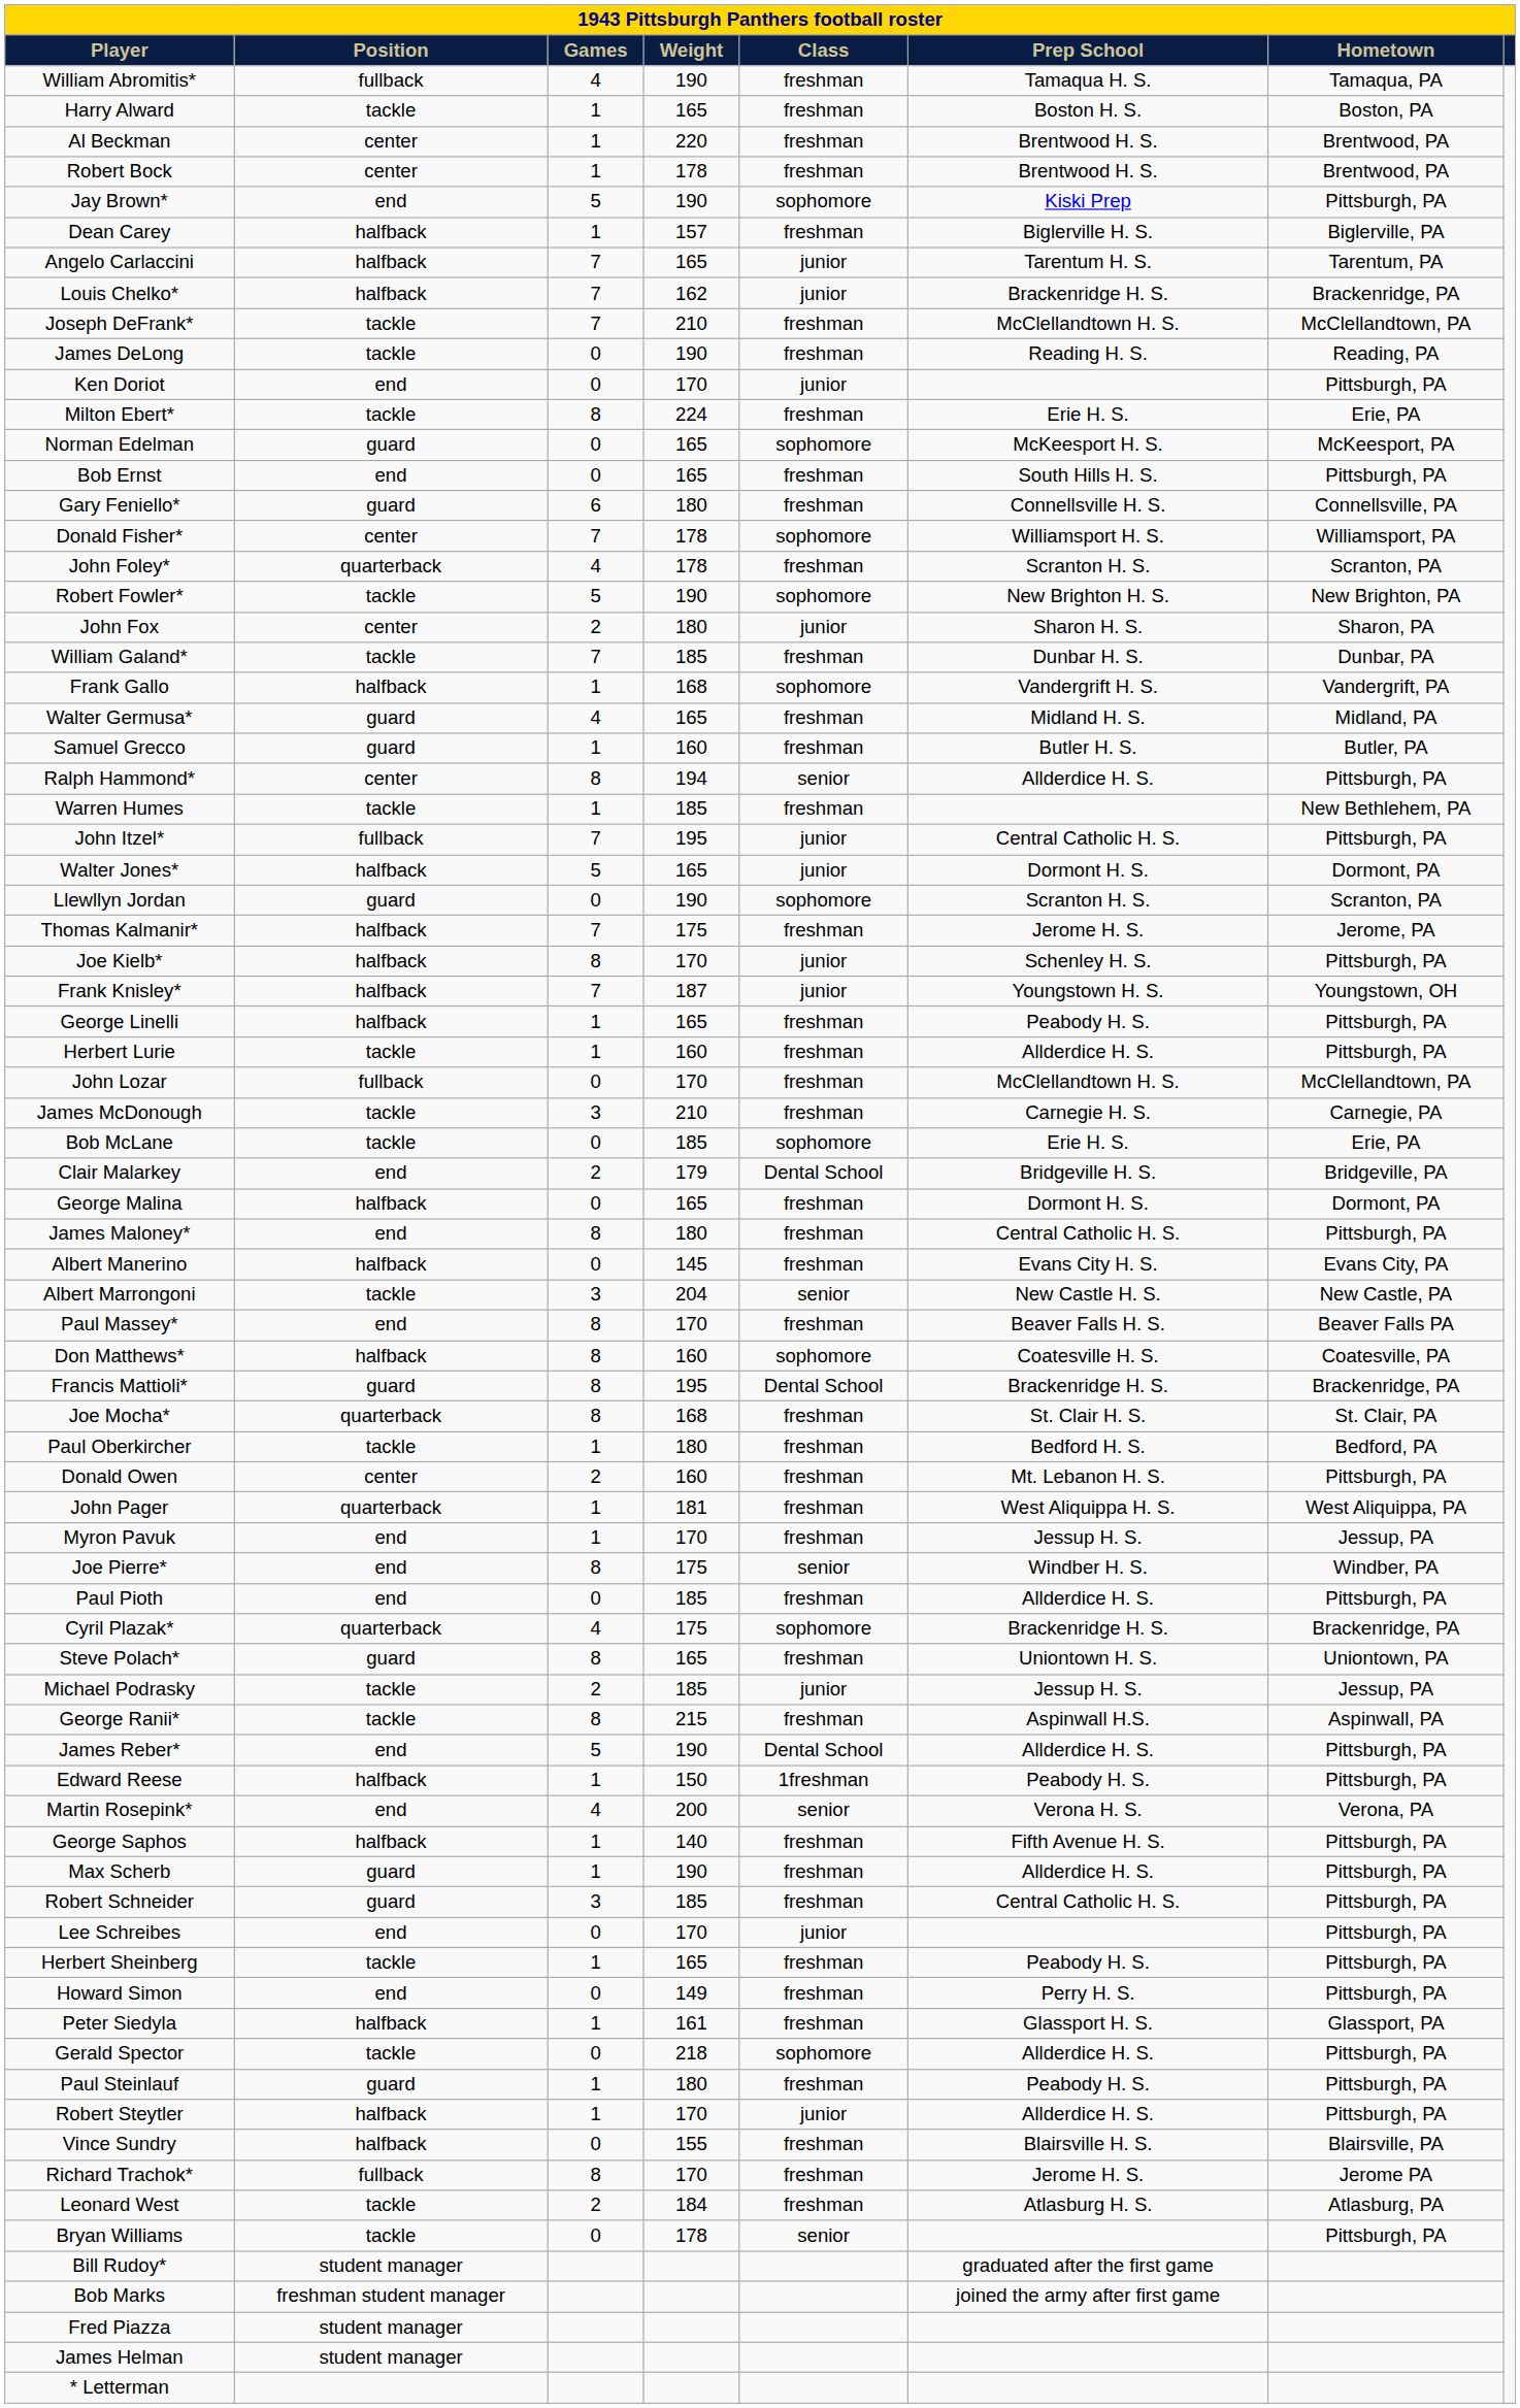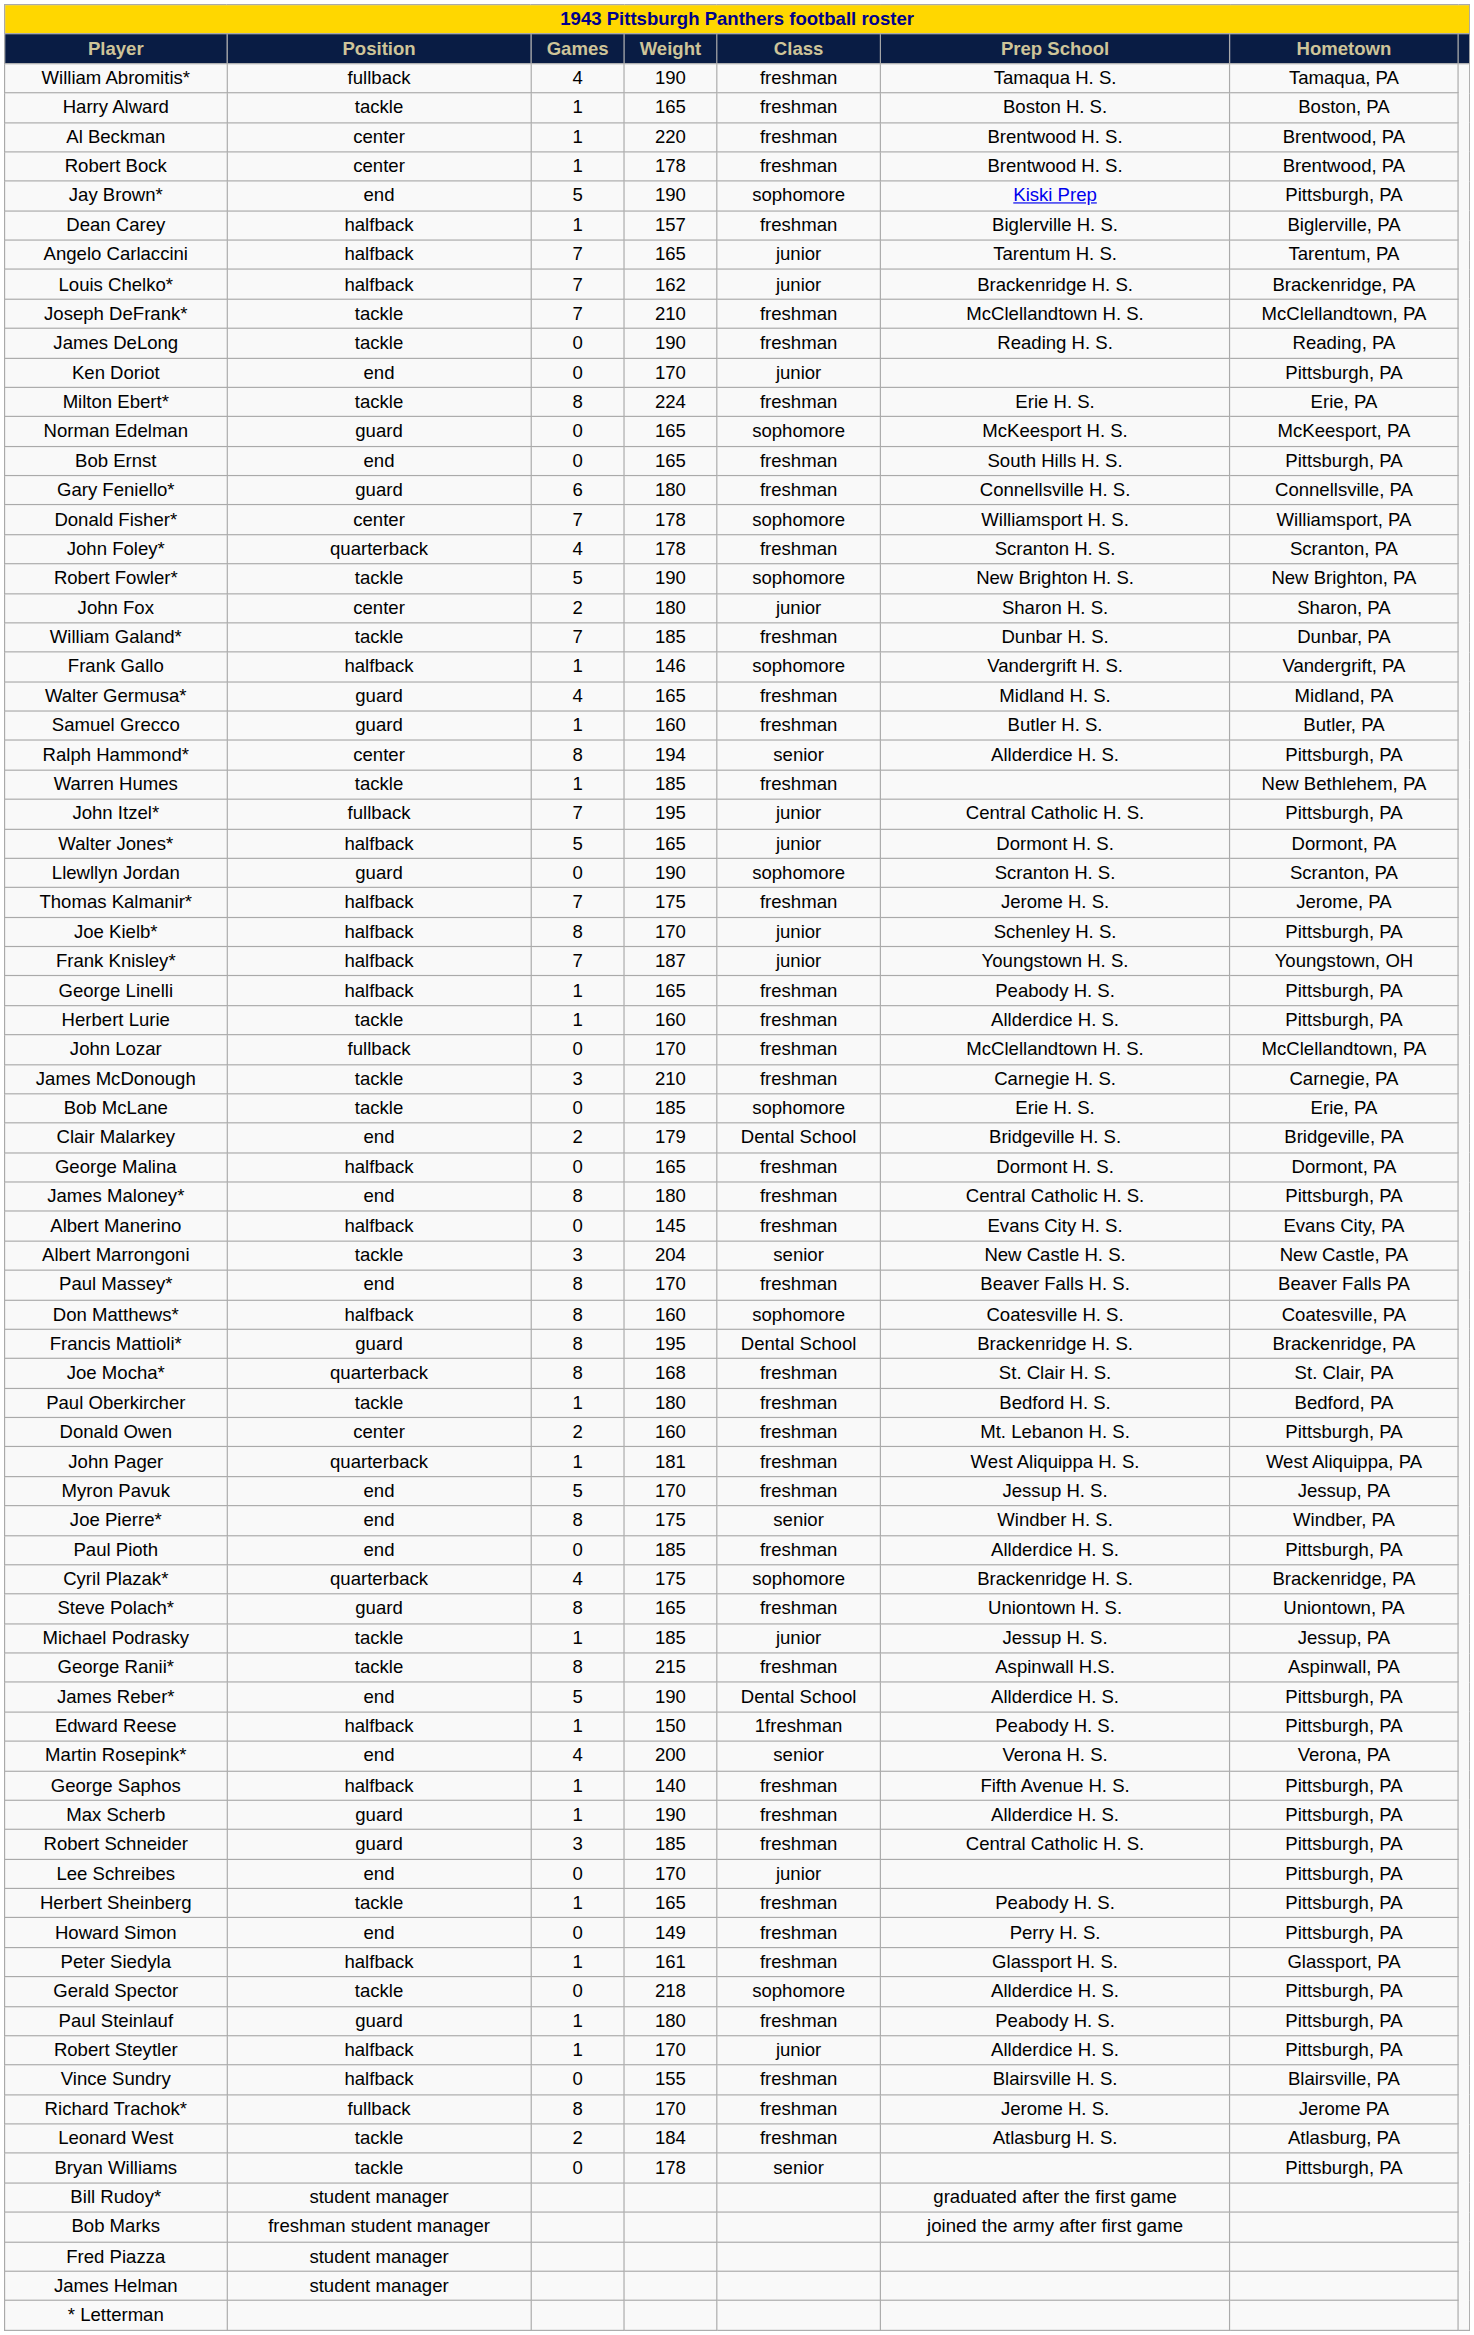Frank Gallo | Weight: 168 -> 146
Myron Pavuk | Games: 1 -> 5
Michael Podrasky | Games: 2 -> 1
